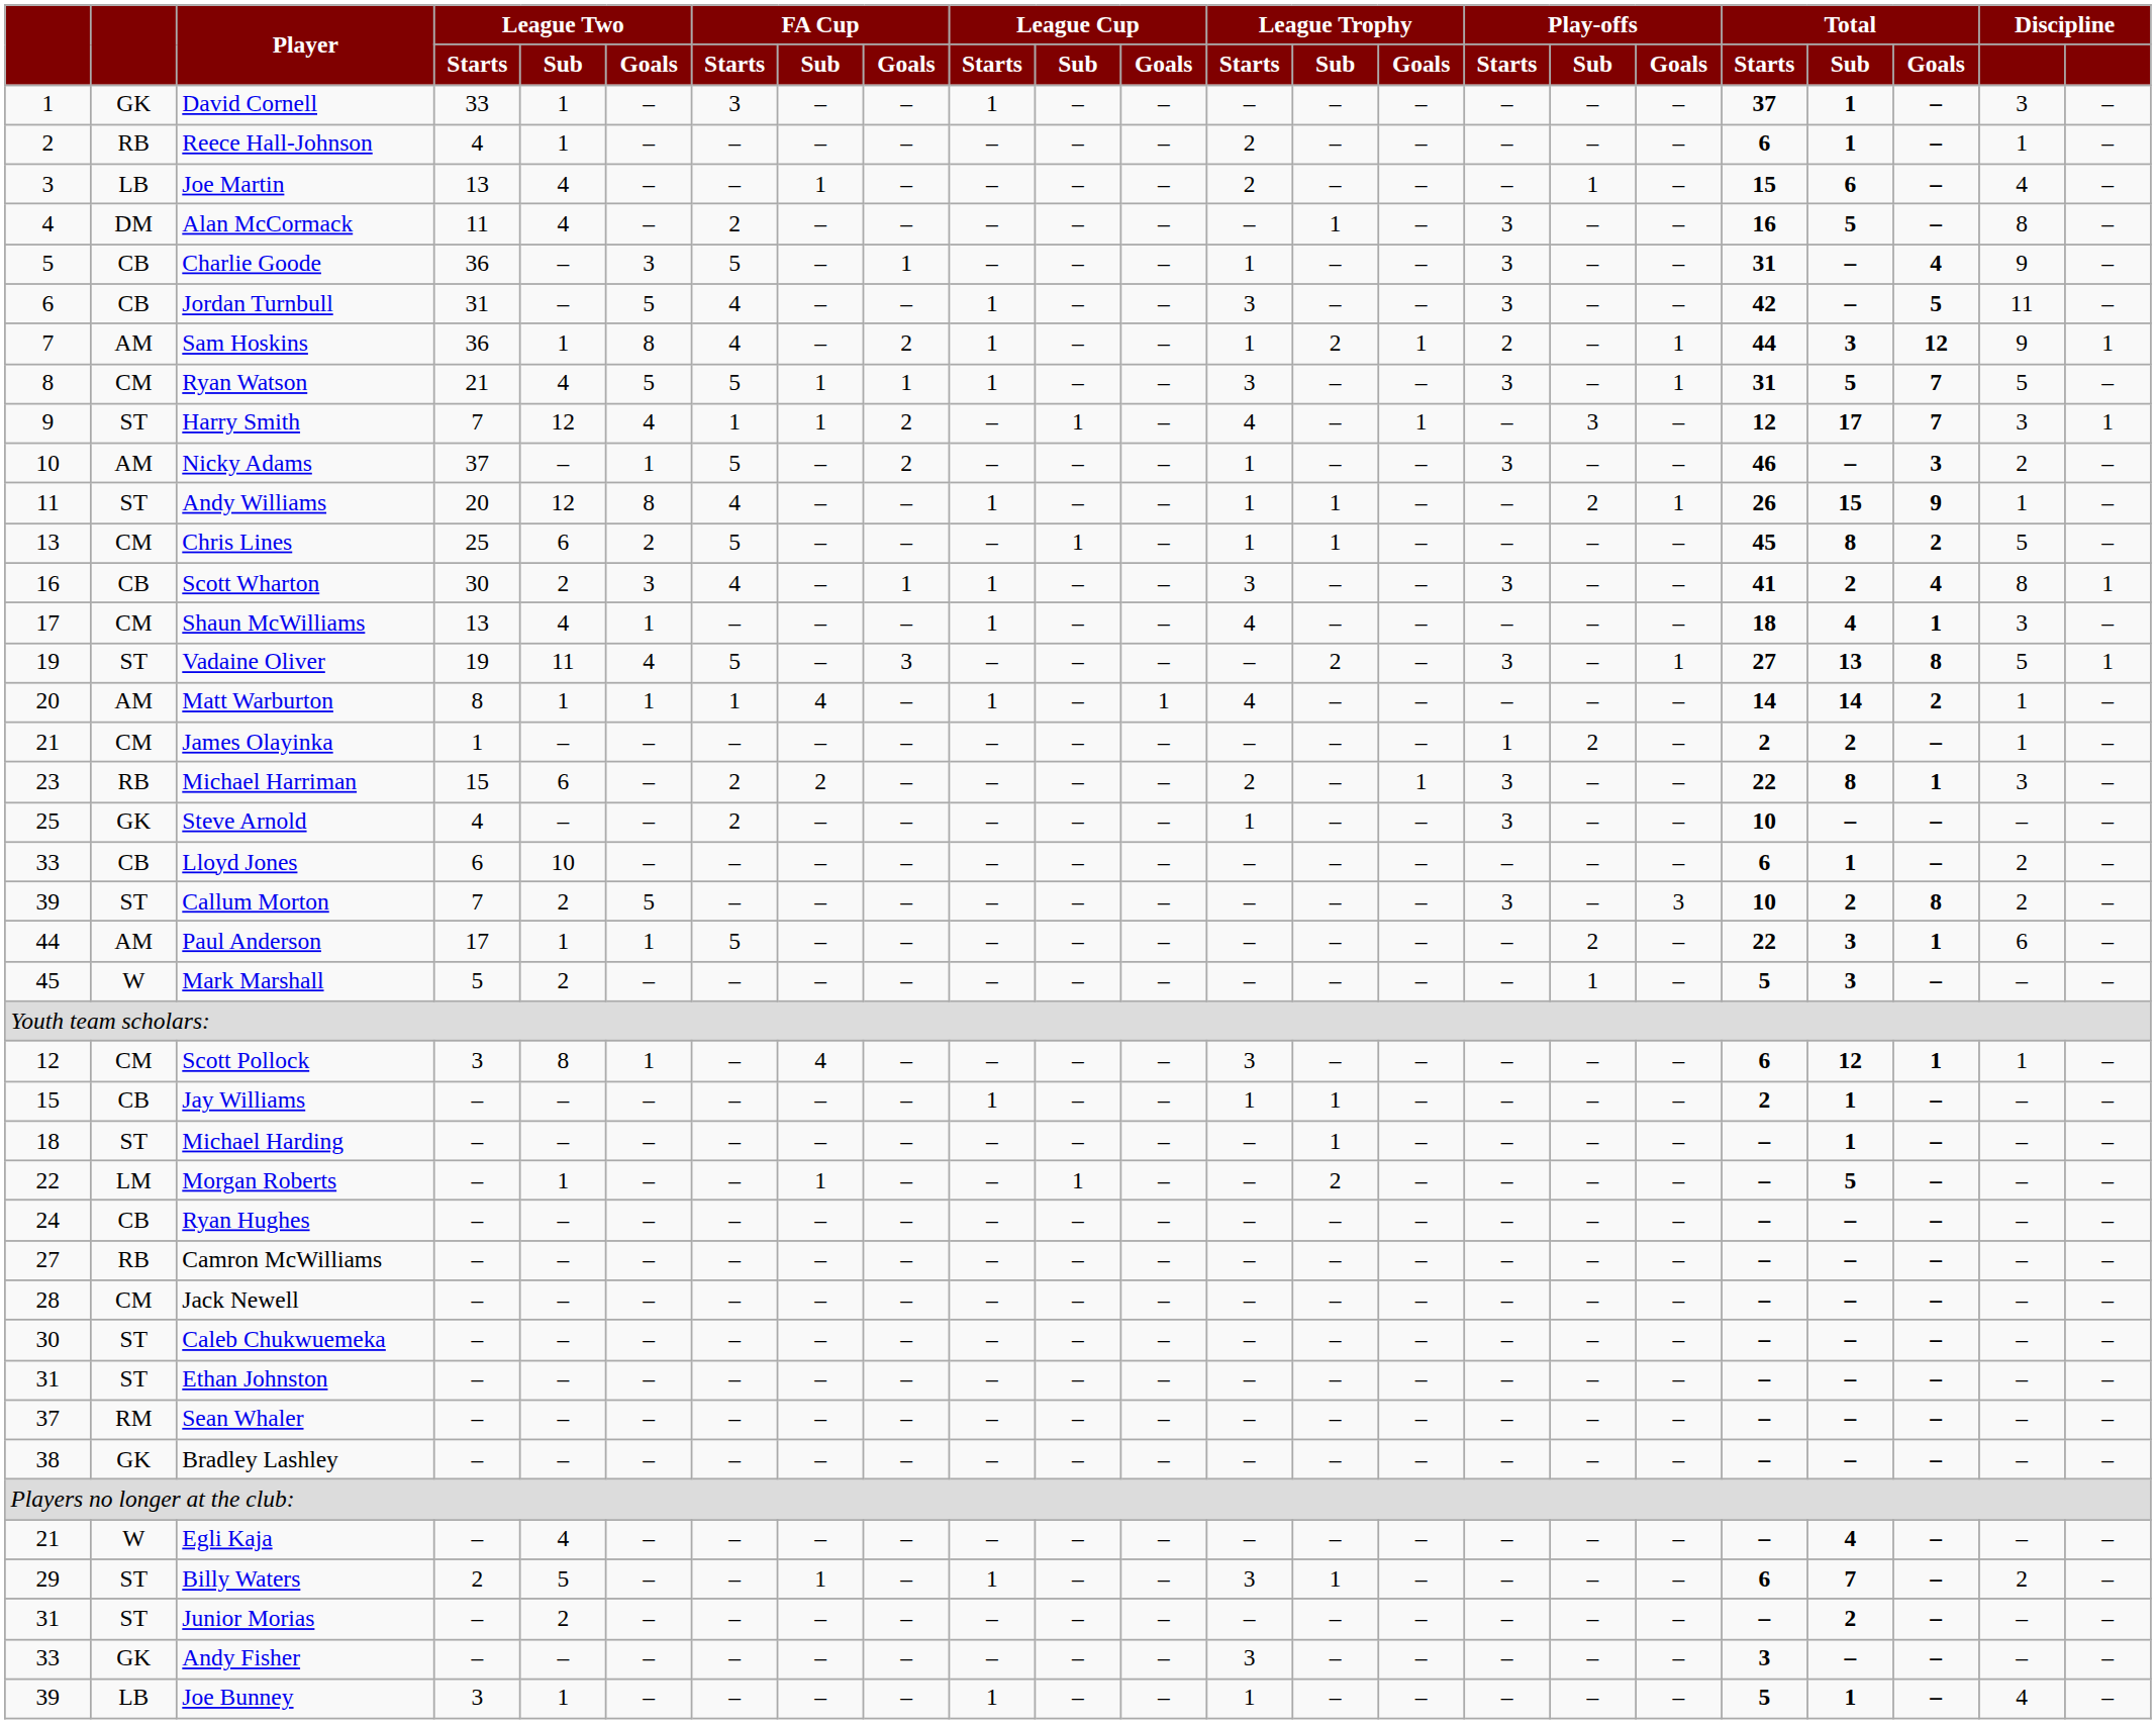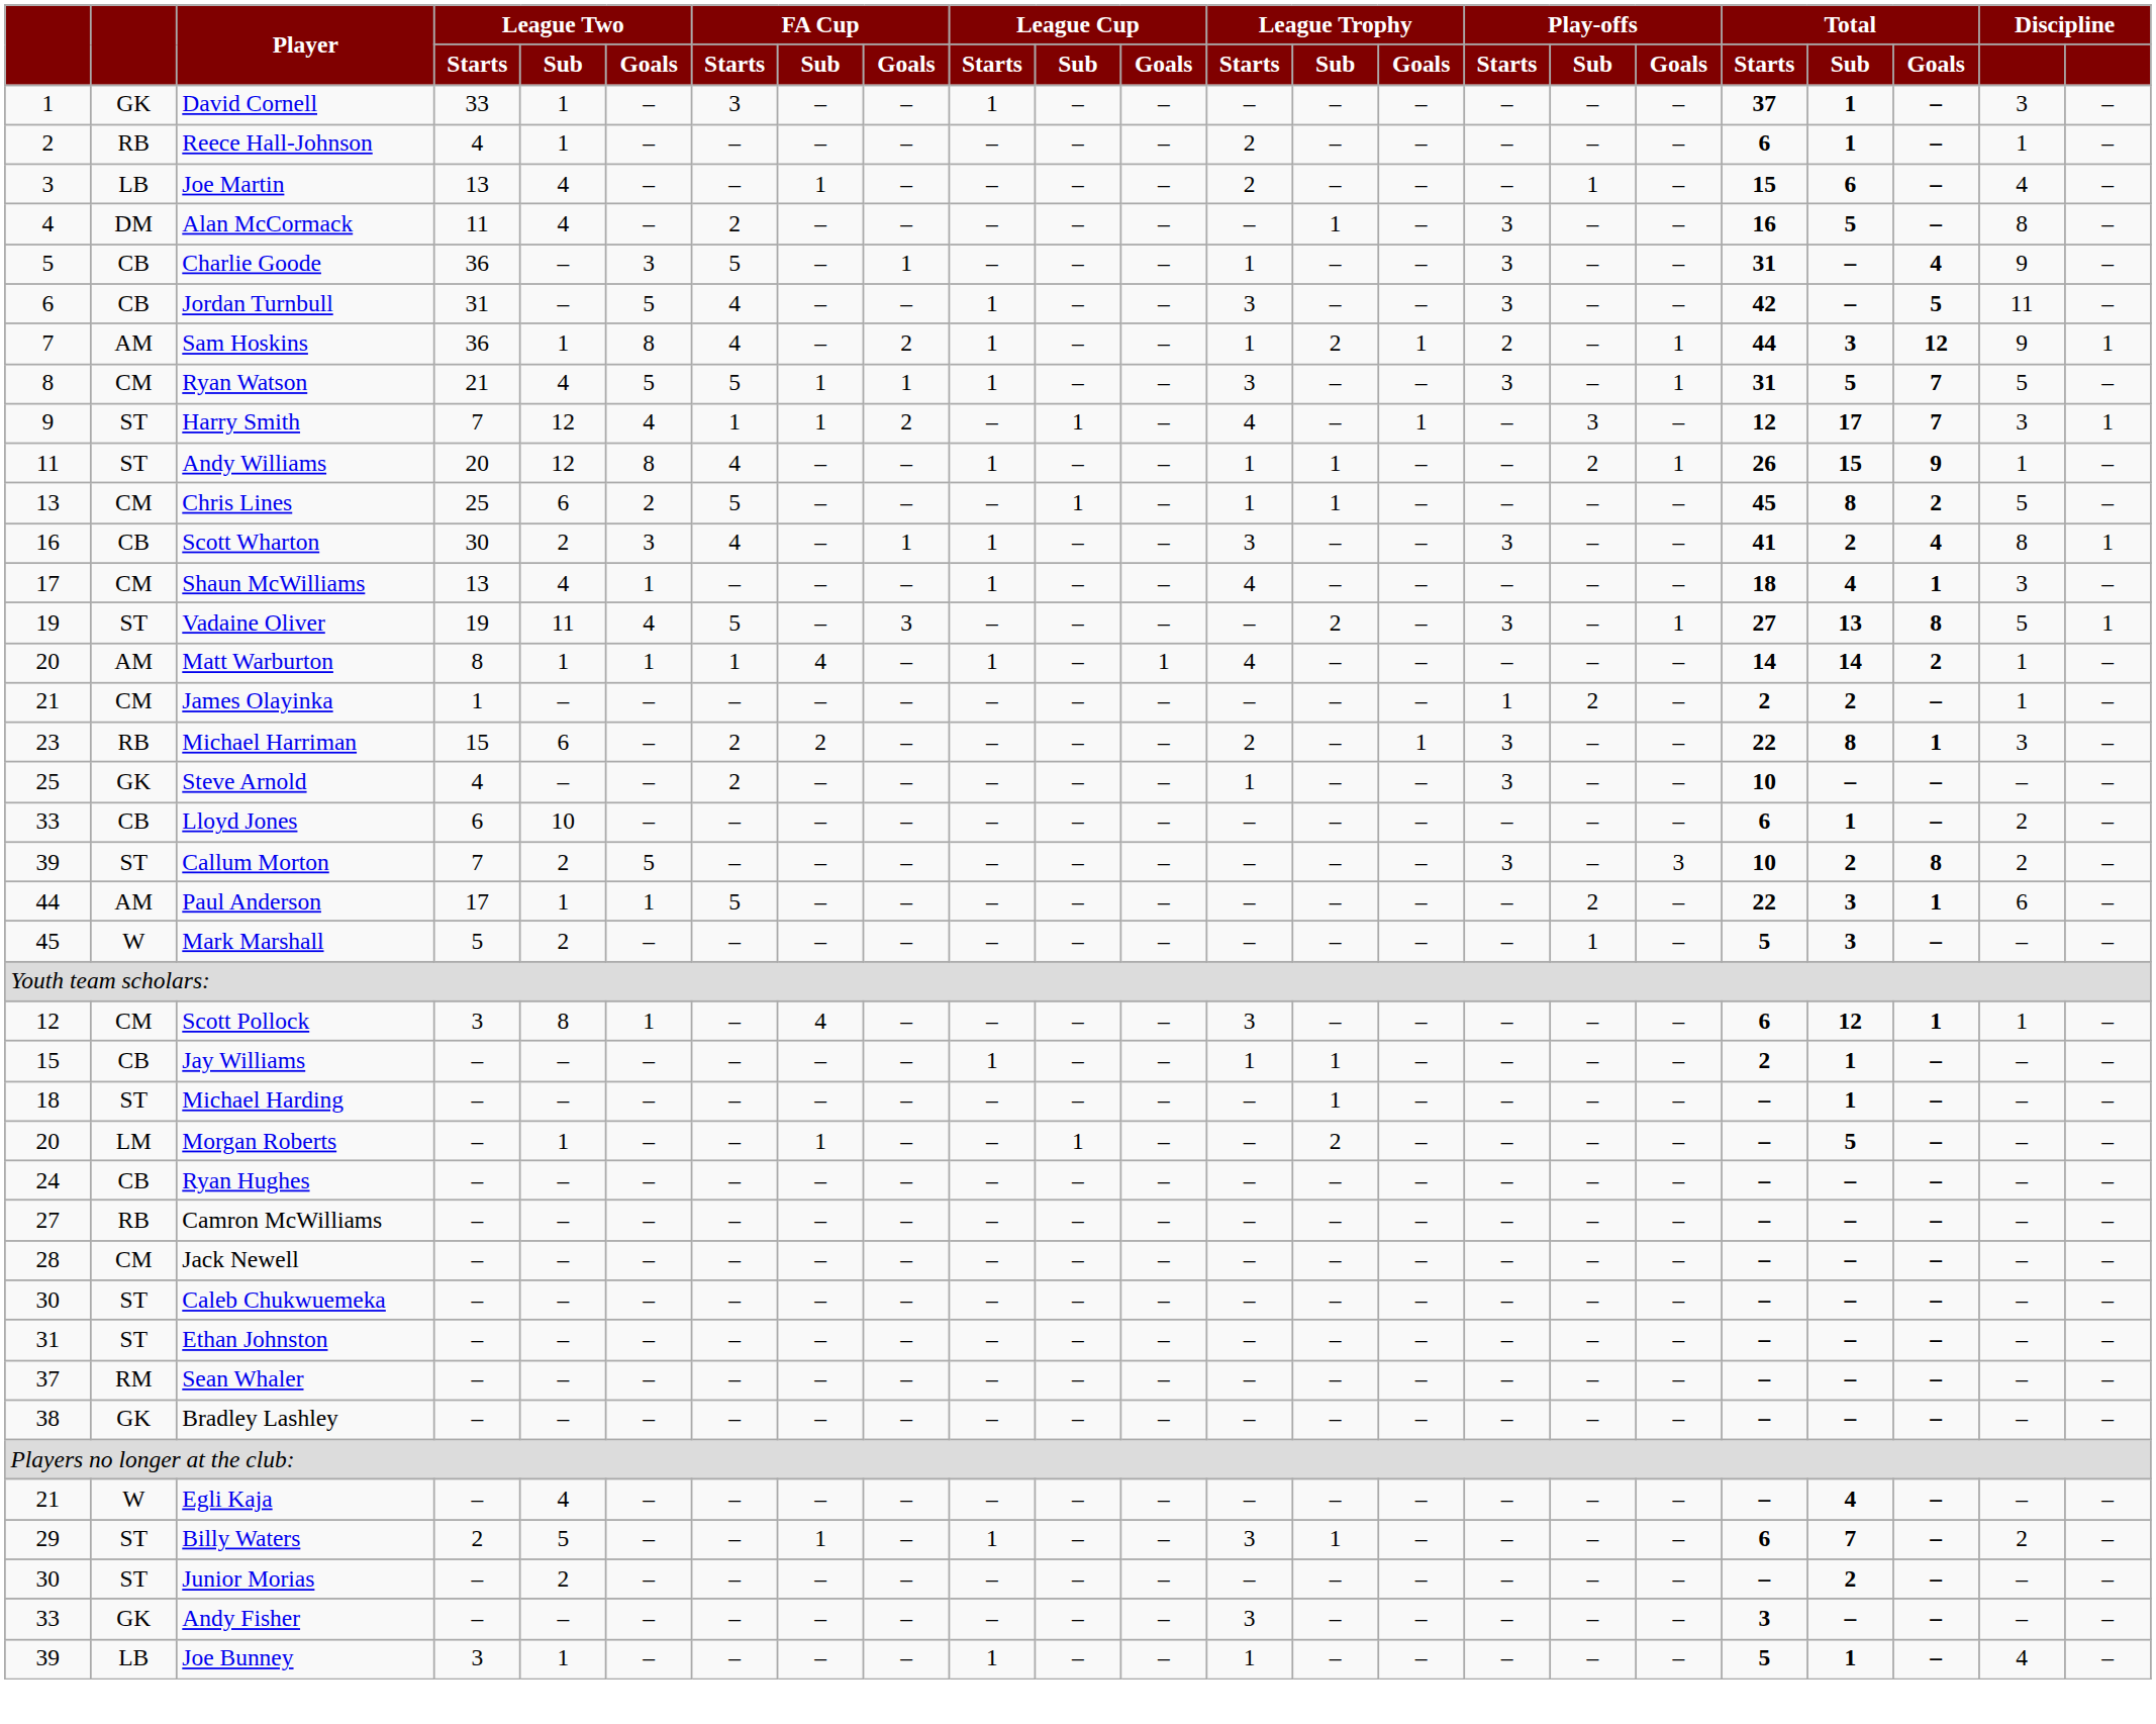- row: 10 | AM | Nicky Adams | 37 | – | 1 | 5 | – | 2 | – | – | – | 1 | – | – | 3 | – | – | 46 | – | 3 | 2 | –
Morgan Roberts | column 1: 22 -> 20
Junior Morias | column 1: 31 -> 30
